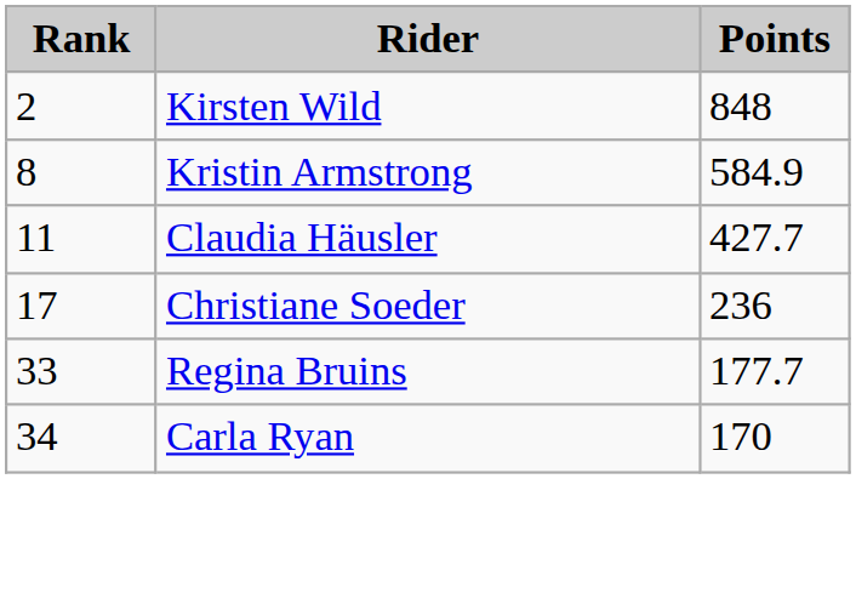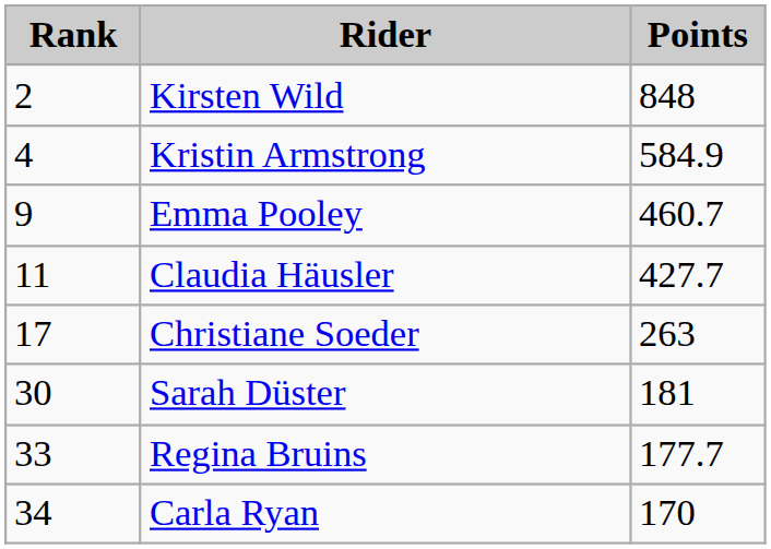Kristin Armstrong | Rank: 8 -> 4
+ row: 9 | Emma Pooley | 460.7
Christiane Soeder | Points: 236 -> 263
+ row: 30 | Sarah Düster | 181
